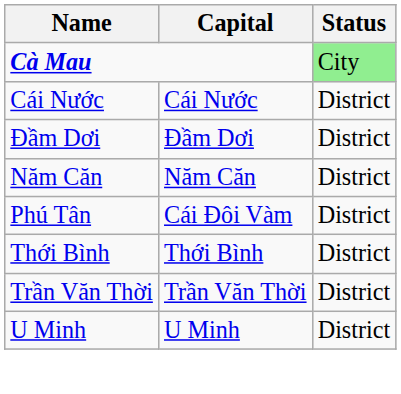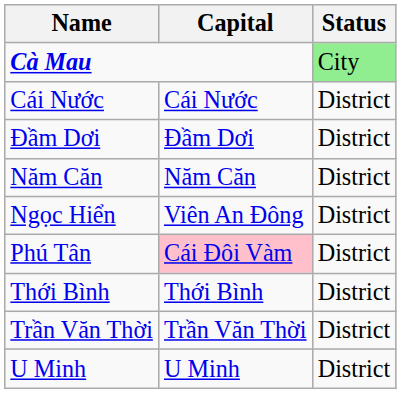+ row: Ngọc Hiển | Viên An Đông | District
Phú Tân | Capital: no background -> pink background
